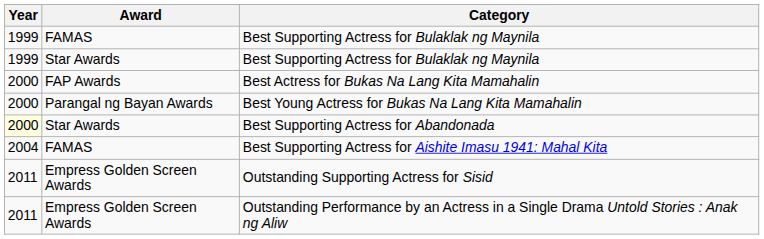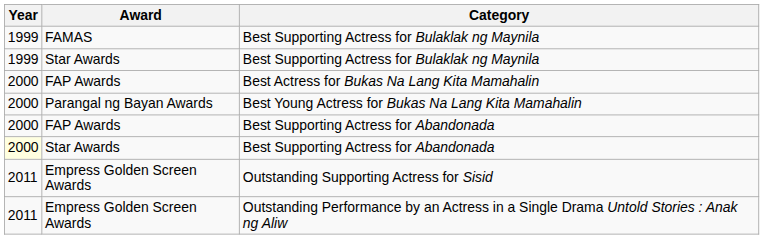+ row: 2000 | FAP Awards | Best Supporting Actress for Abandonada
- row: 2004 | FAMAS | Best Supporting Actress for Aishite Imasu 1941: Mahal Kita
